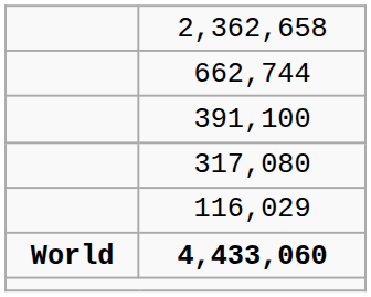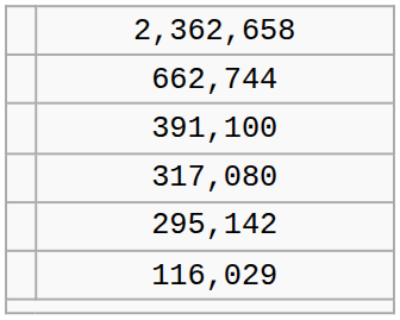+ row: 295,142
- row: World | 4,433,060
